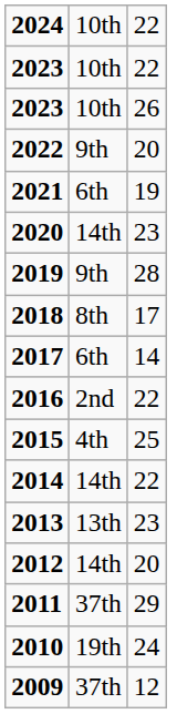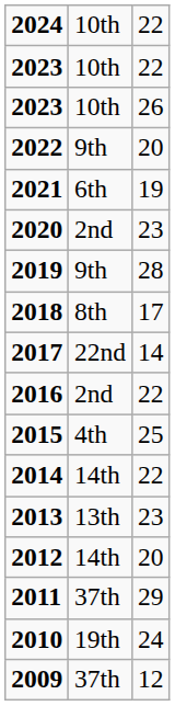2020 | column 2: 14th -> 2nd
2017 | column 2: 6th -> 22nd
